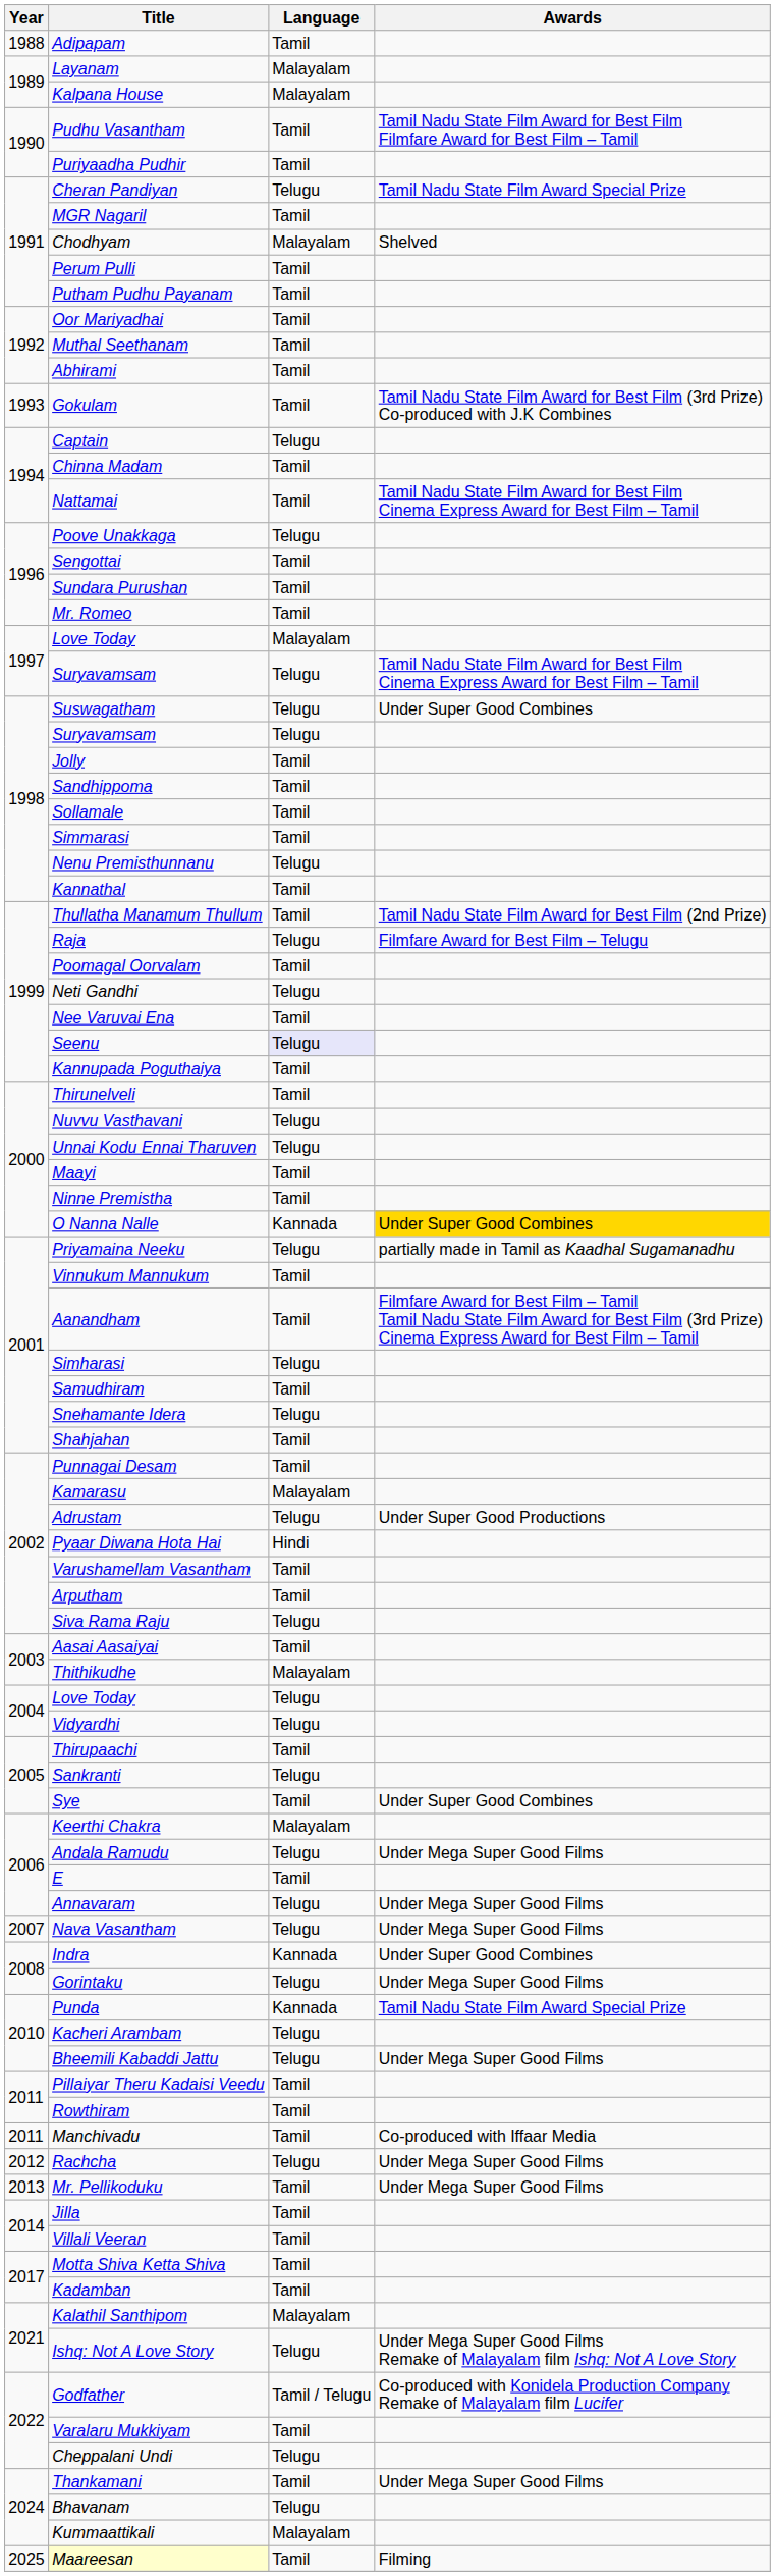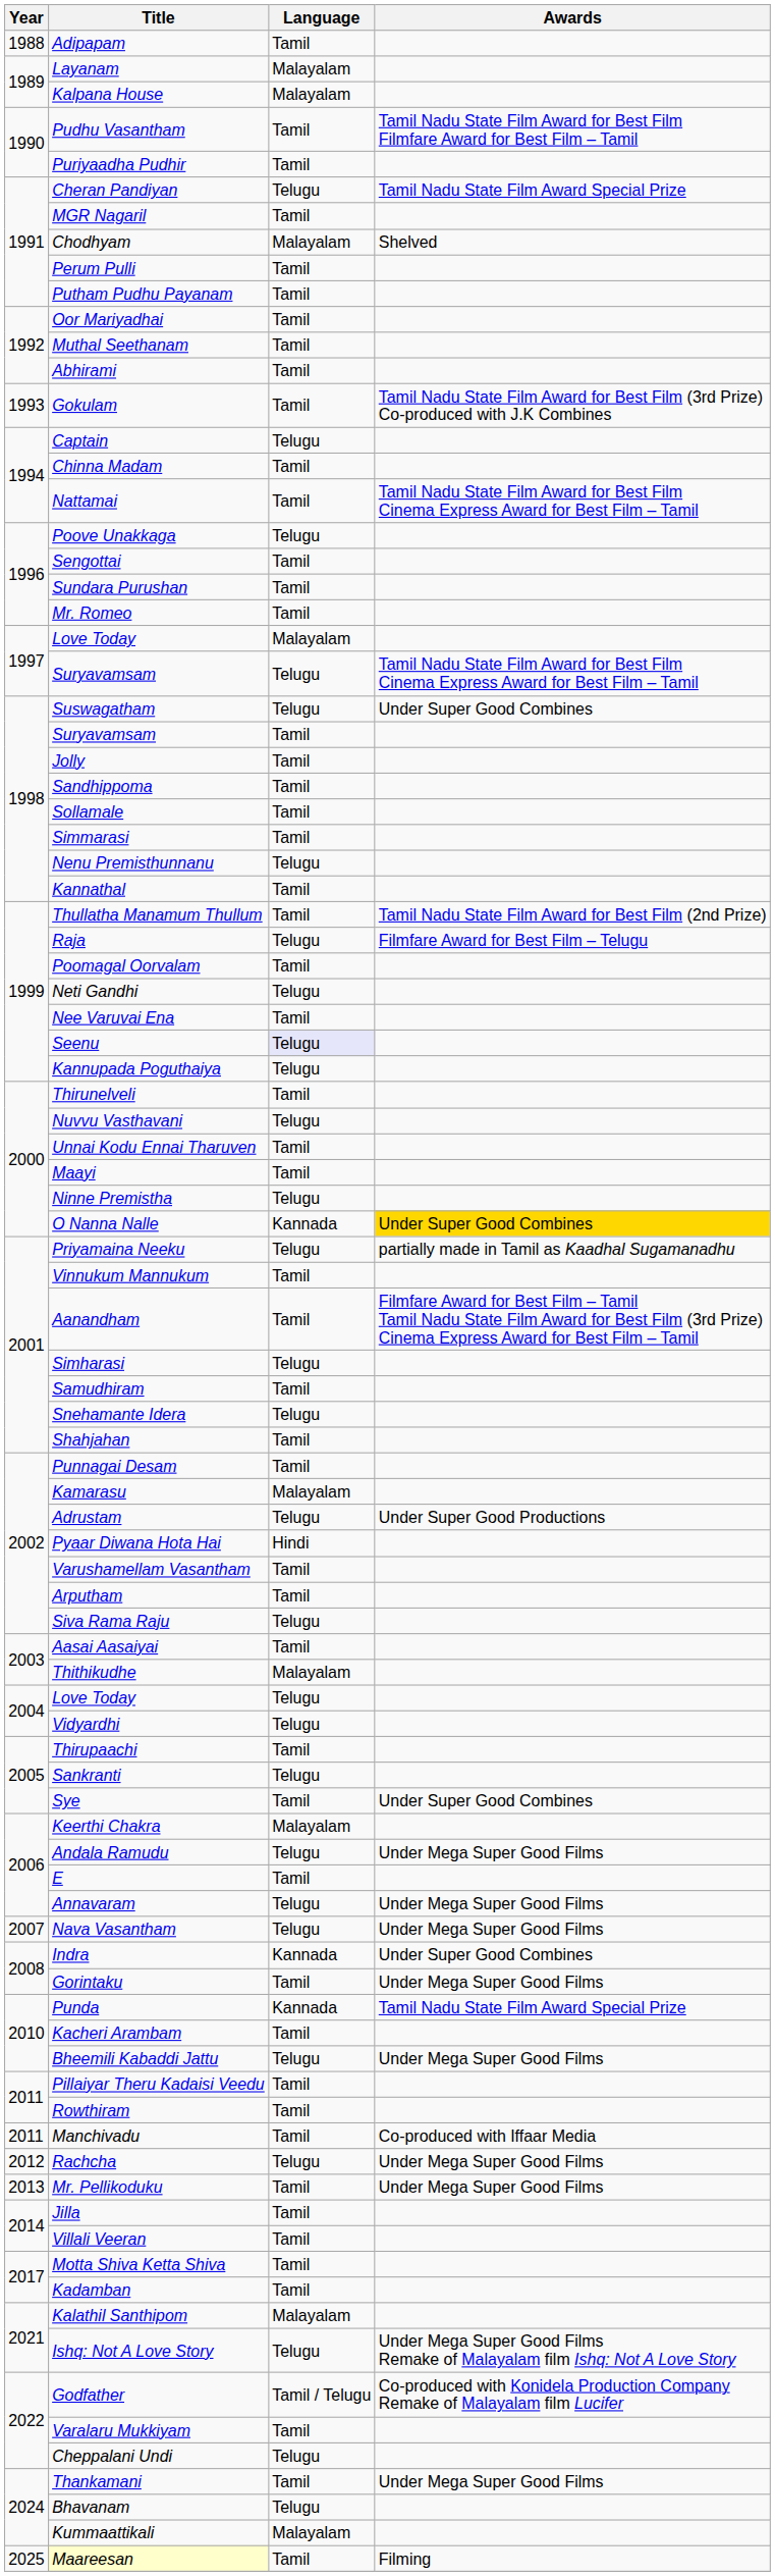1998 / Suryavamsam | Language: Telugu -> Tamil
Kannupada Poguthaiya | Language: Tamil -> Telugu
Unnai Kodu Ennai Tharuven | Language: Telugu -> Tamil
Ninne Premistha | Language: Tamil -> Telugu
Gorintaku | Language: Telugu -> Tamil
Kacheri Arambam | Language: Telugu -> Tamil
